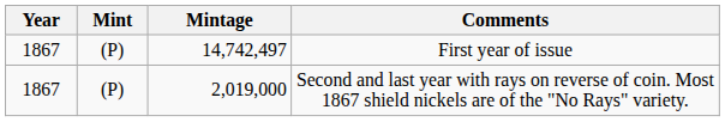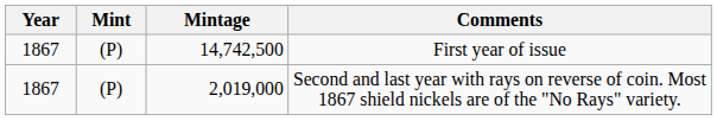First year of issue | Mintage: 14,742,497 -> 14,742,500
